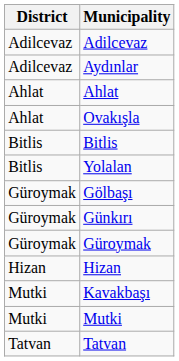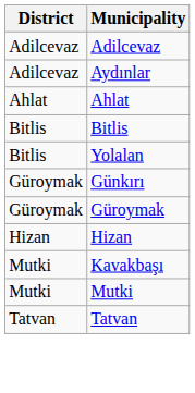- row: Ahlat | Ovakışla
- row: Güroymak | Gölbaşı
